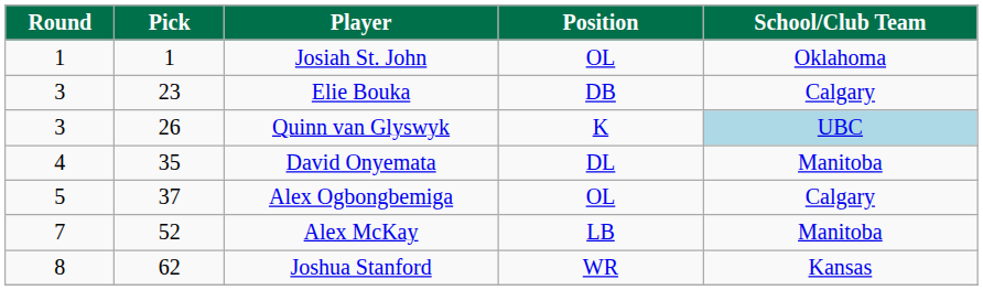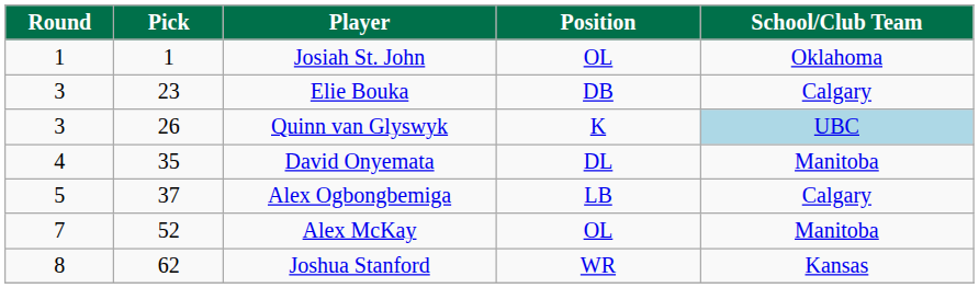Alex Ogbongbemiga | Position: OL -> LB
Alex McKay | Position: LB -> OL
